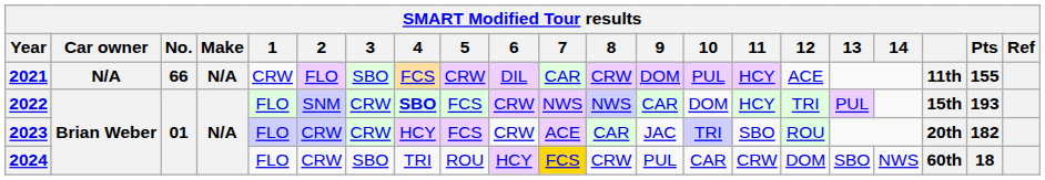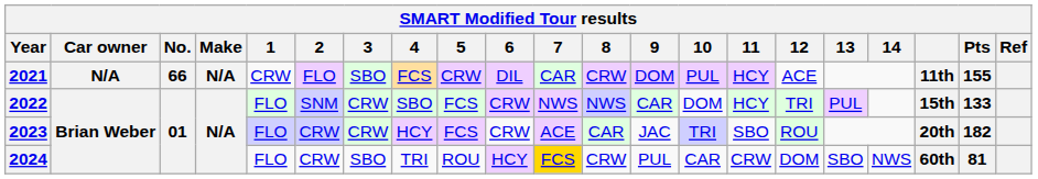2022 | 4: bold -> normal
2022 | Pts: 193 -> 133
2024 | Pts: 18 -> 81
